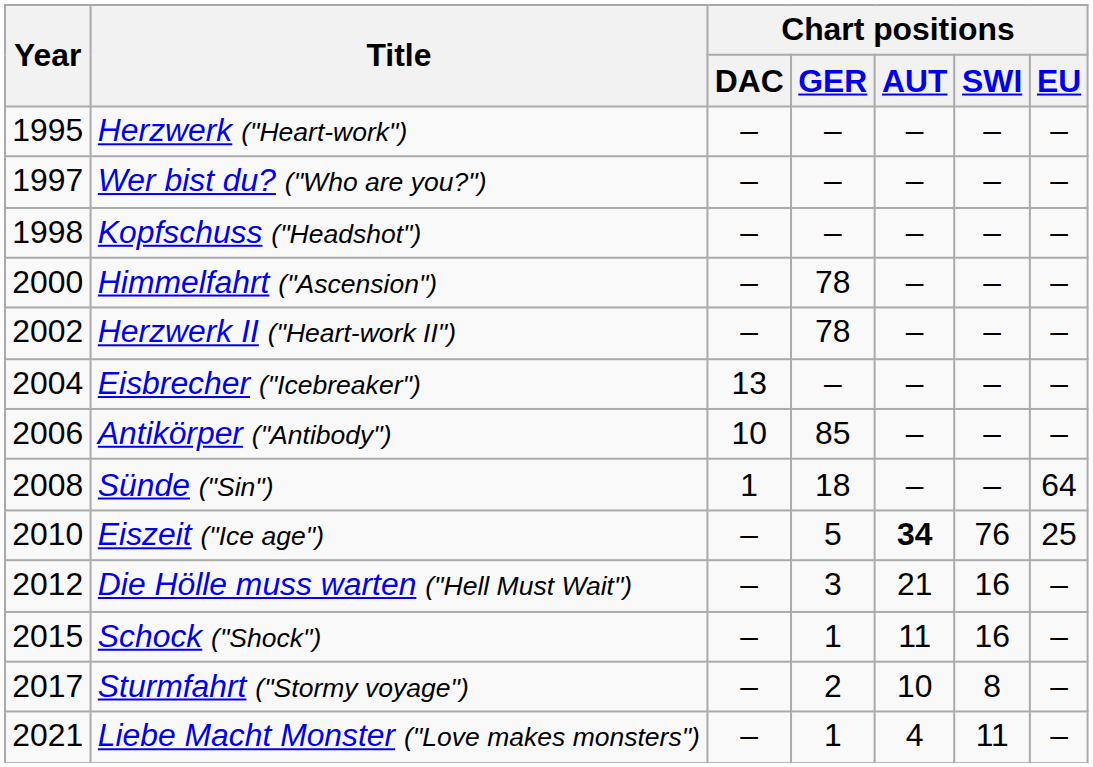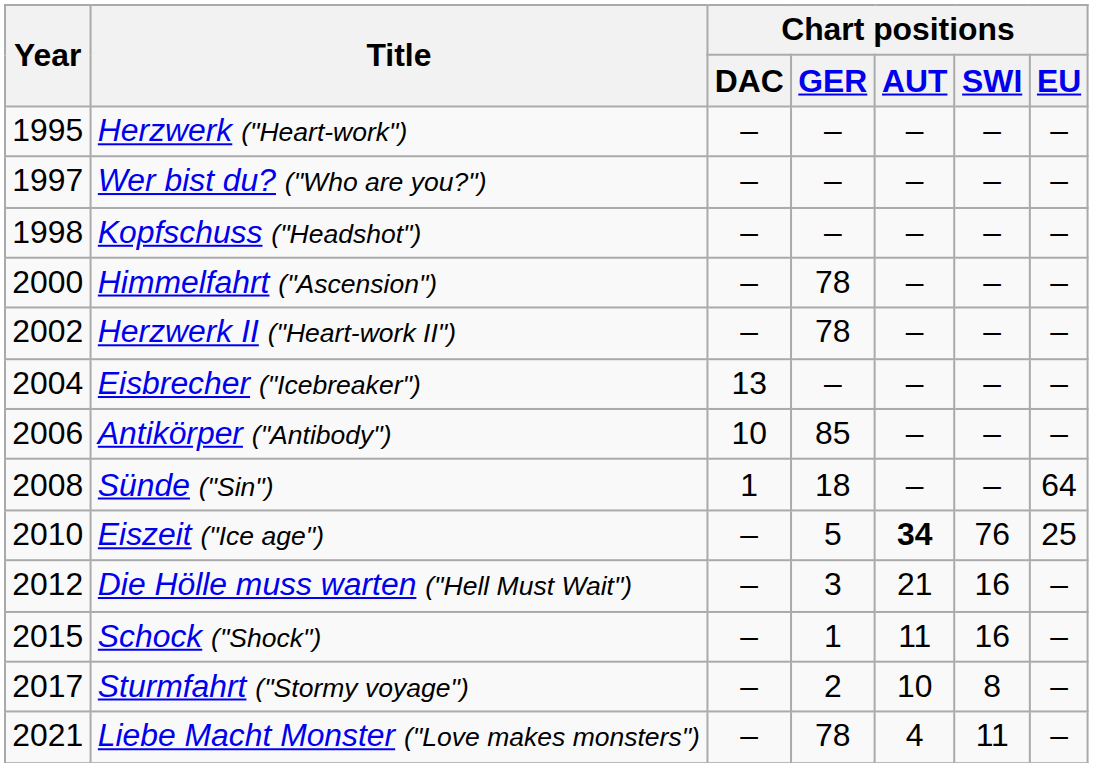Liebe Macht Monster ("Love makes monsters") | Chart positions / GER: 1 -> 78
